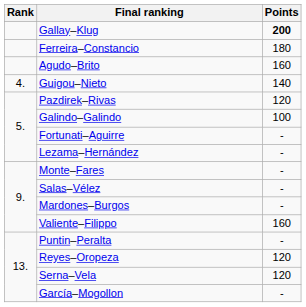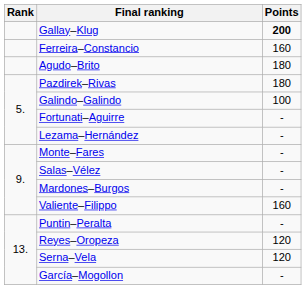Ferreira–Constancio | Points: 180 -> 160
Agudo–Brito | Points: 160 -> 180
- row: 4. | Guigou–Nieto | 140
Pazdirek–Rivas | Points: 120 -> 180
